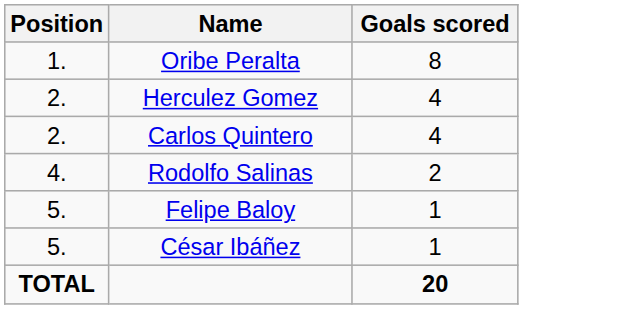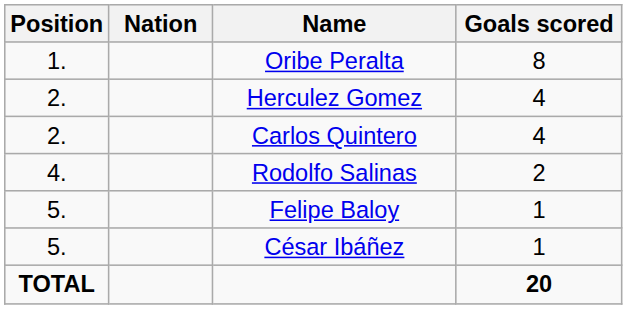+ column: Nation
